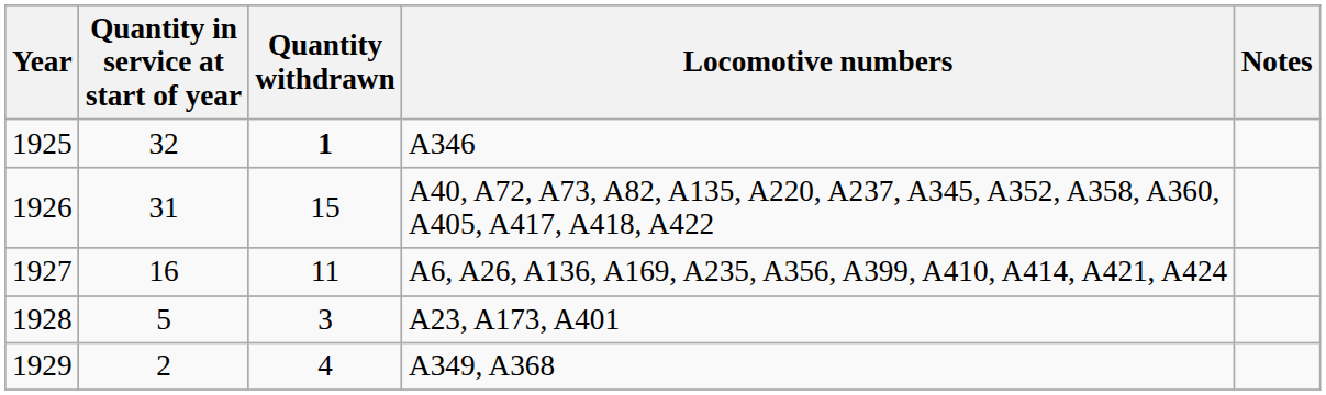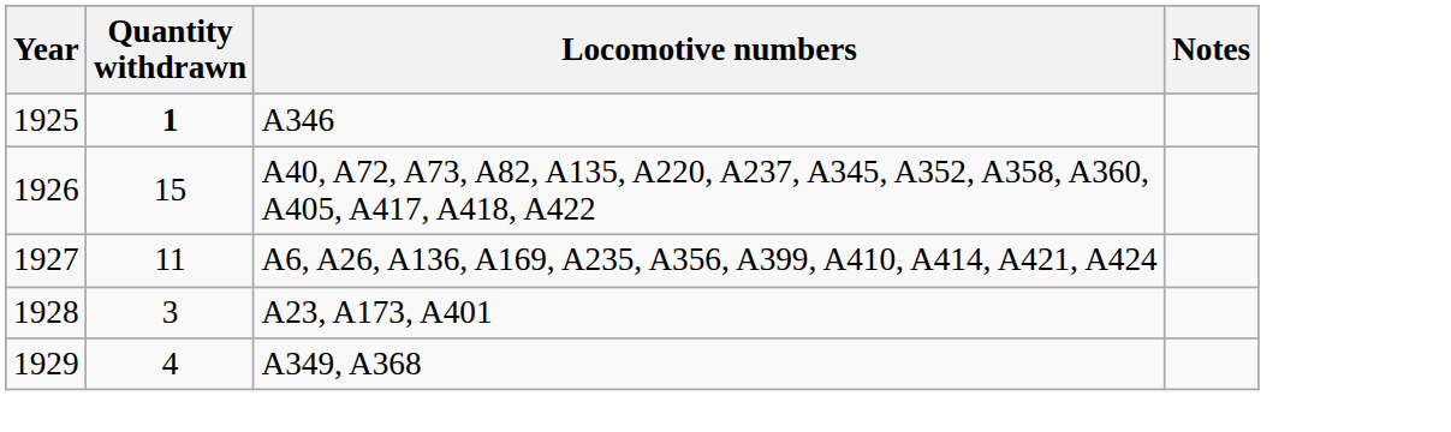- column: Quantity in service at start of year | 32 | 31 | 16 | 5 | 2
